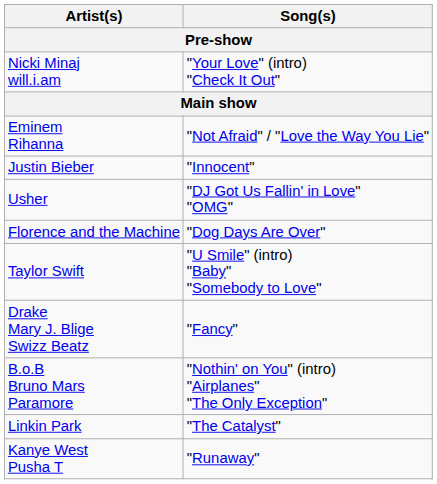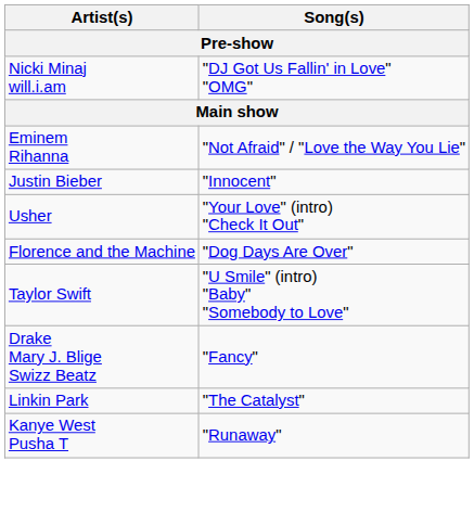Nicki Minaj will.i.am | Song(s): "Your Love" (intro) "Check It Out" -> "DJ Got Us Fallin' in Love" "OMG"
Usher | Song(s): "DJ Got Us Fallin' in Love" "OMG" -> "Your Love" (intro) "Check It Out"
- row: B.o.B Bruno Mars Paramore | "Nothin' on You" (intro) "Airplanes" "The Only Exception"
